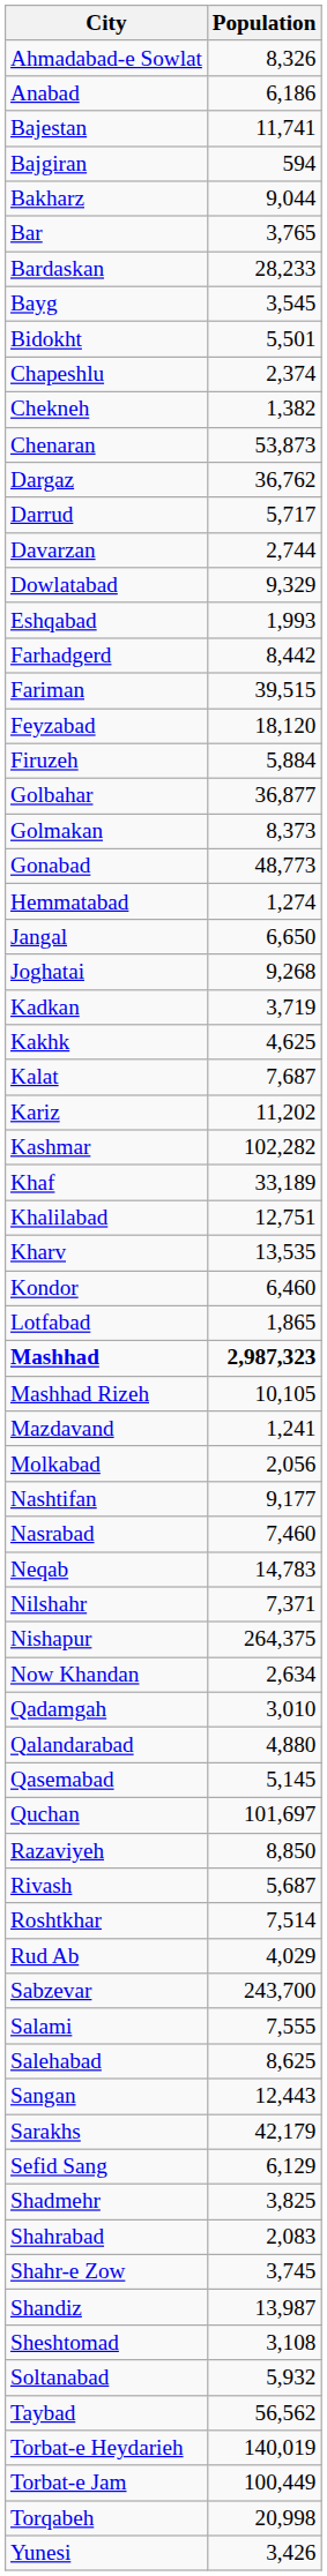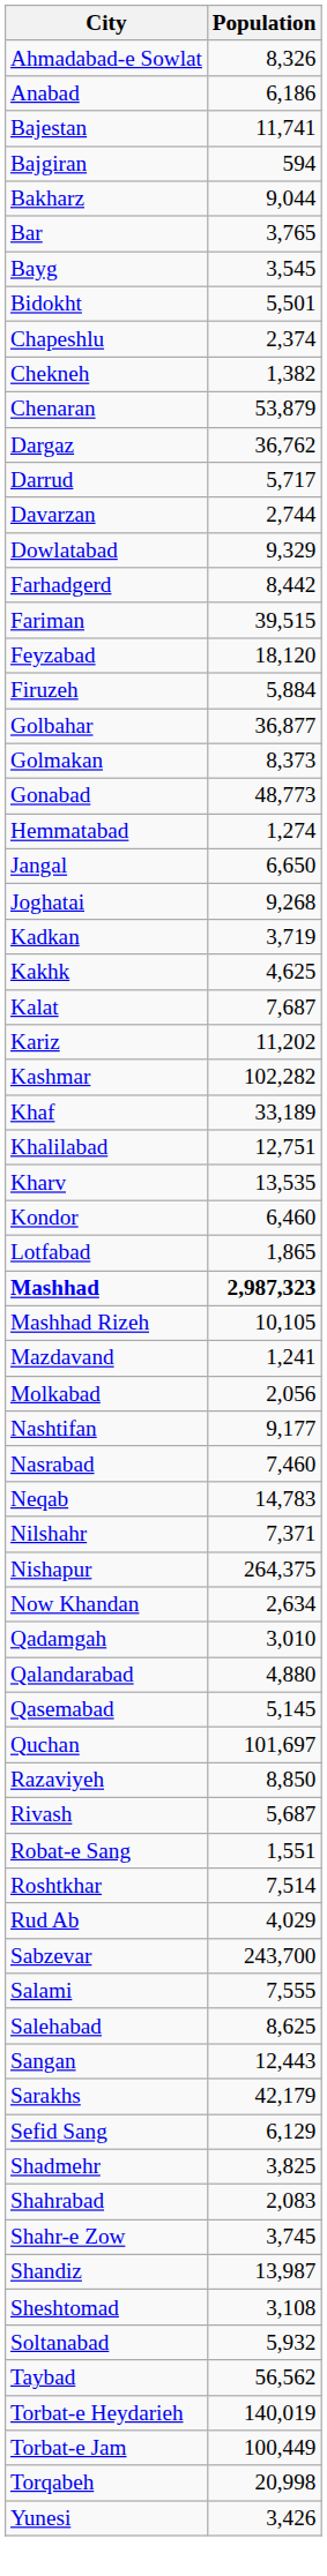- row: Bardaskan | 28,233
Chenaran | Population: 53,873 -> 53,879
- row: Eshqabad | 1,993
+ row: Robat-e Sang | 1,551
